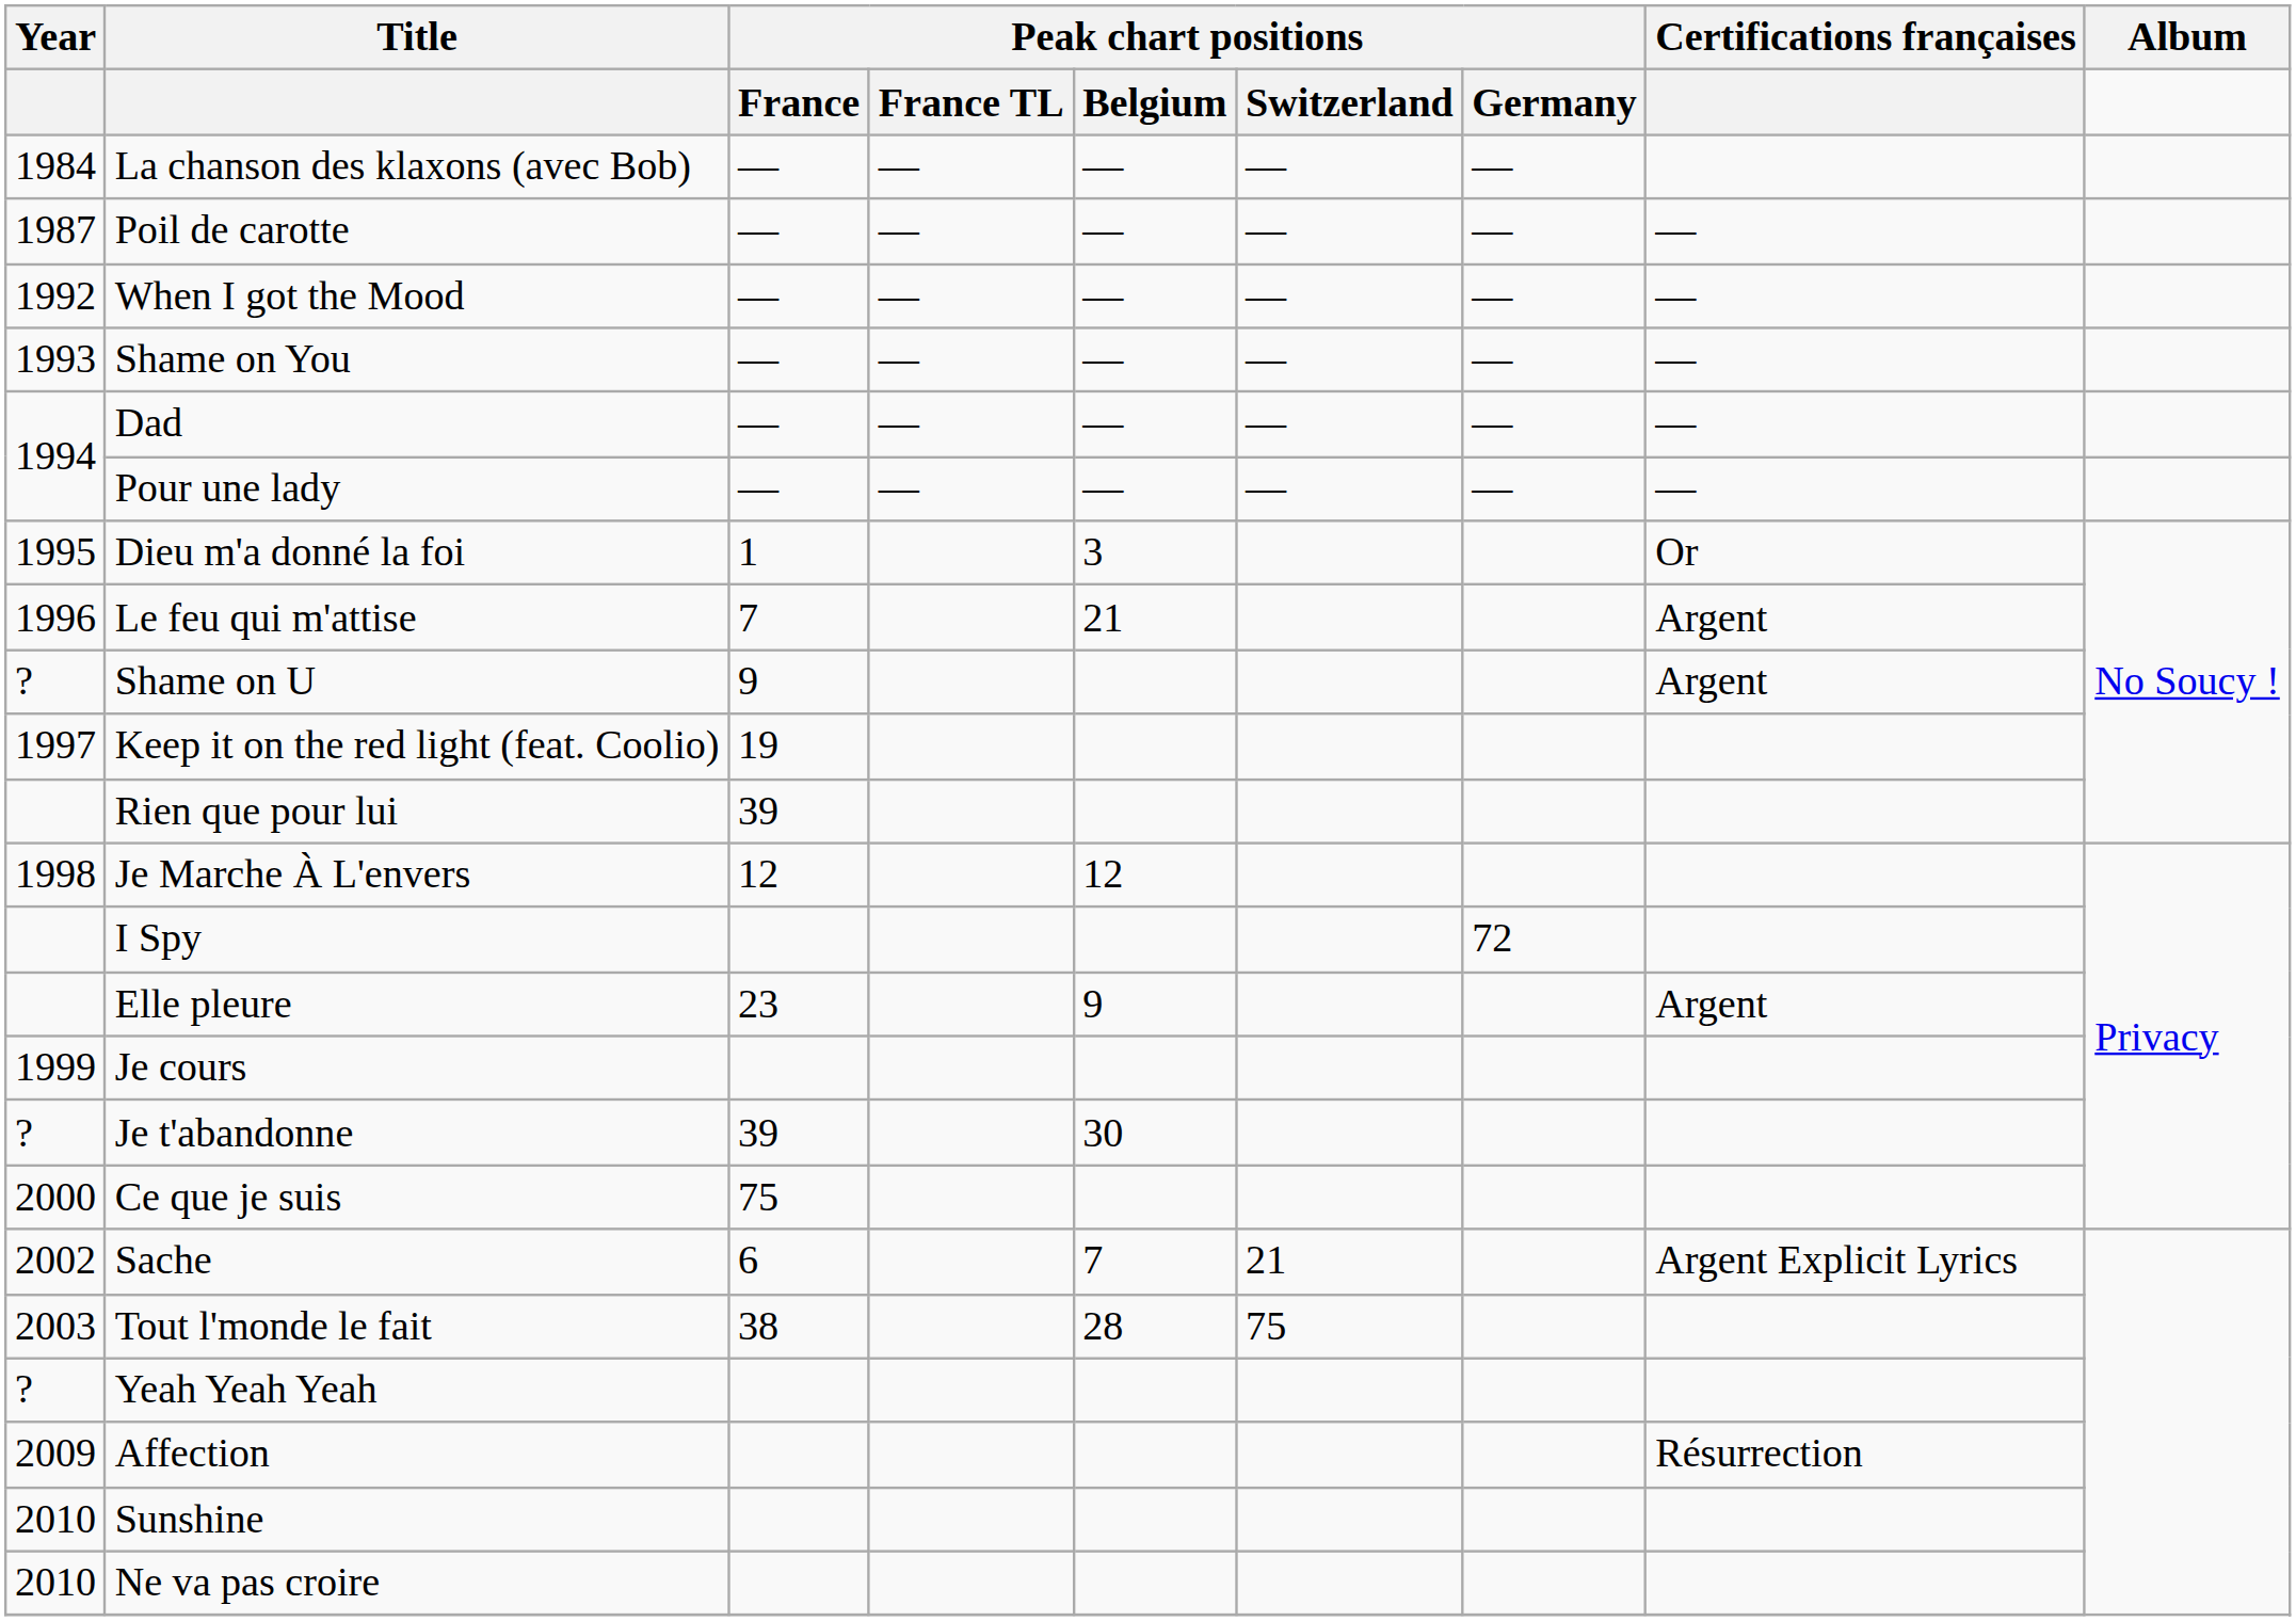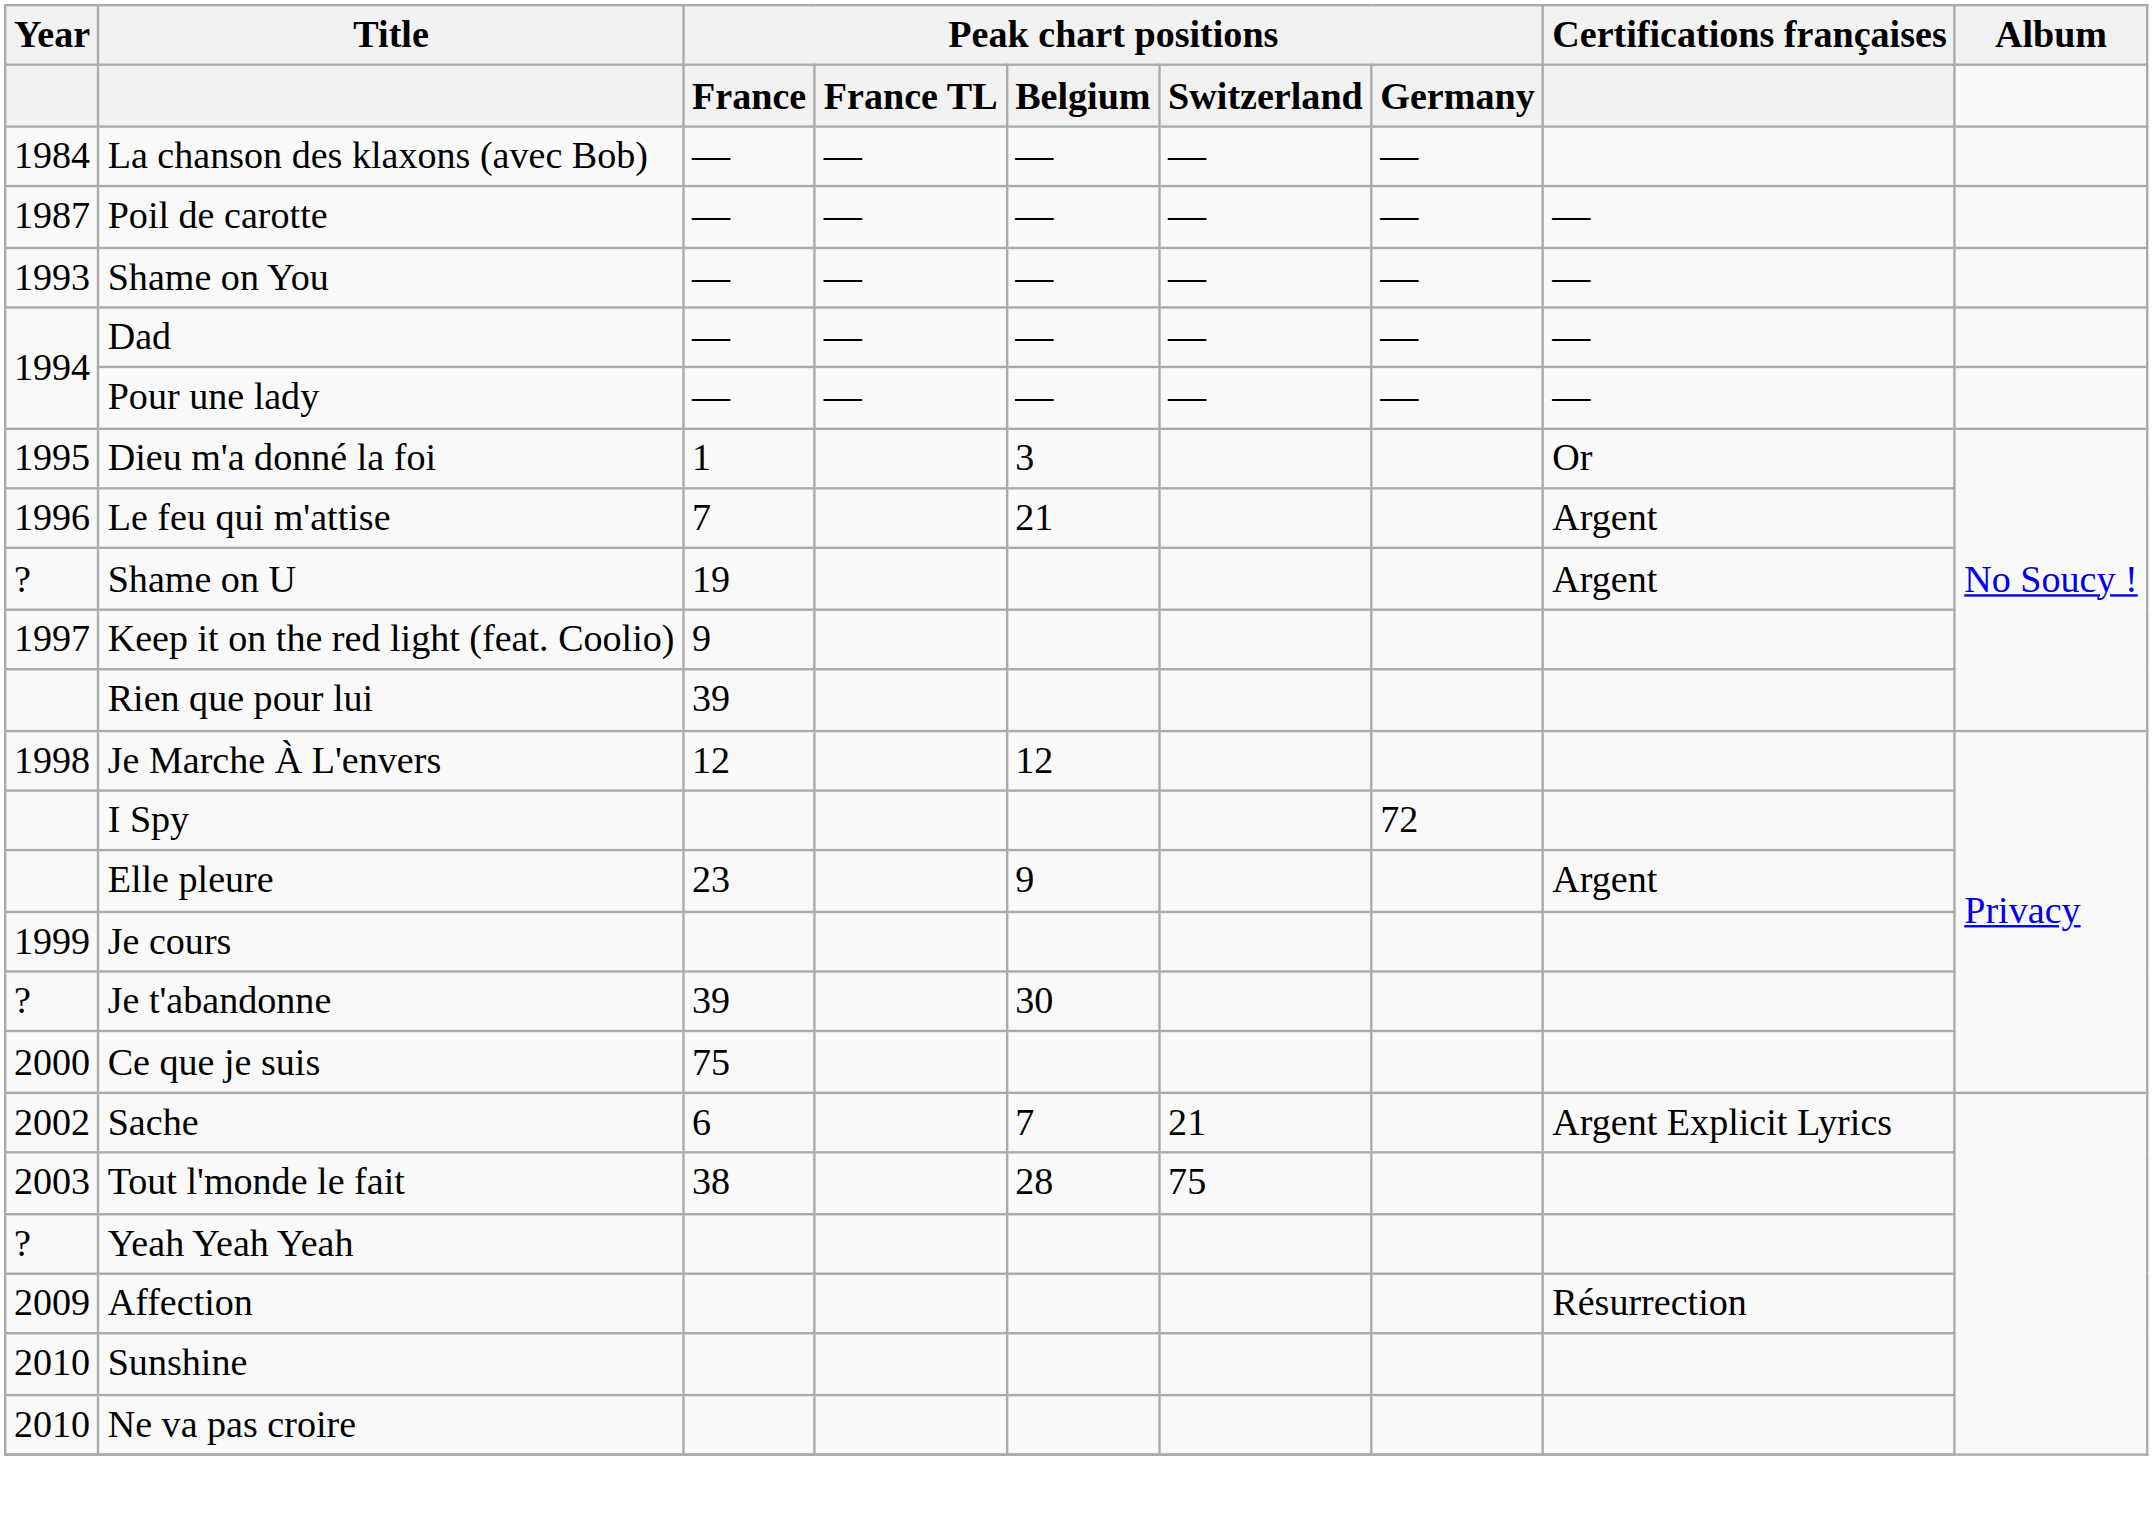- row: 1992 | When I got the Mood | — | — | — | — | — | —
Shame on U | Peak chart positions / France: 9 -> 19
Keep it on the red light (feat. Coolio) | Peak chart positions / France: 19 -> 9
